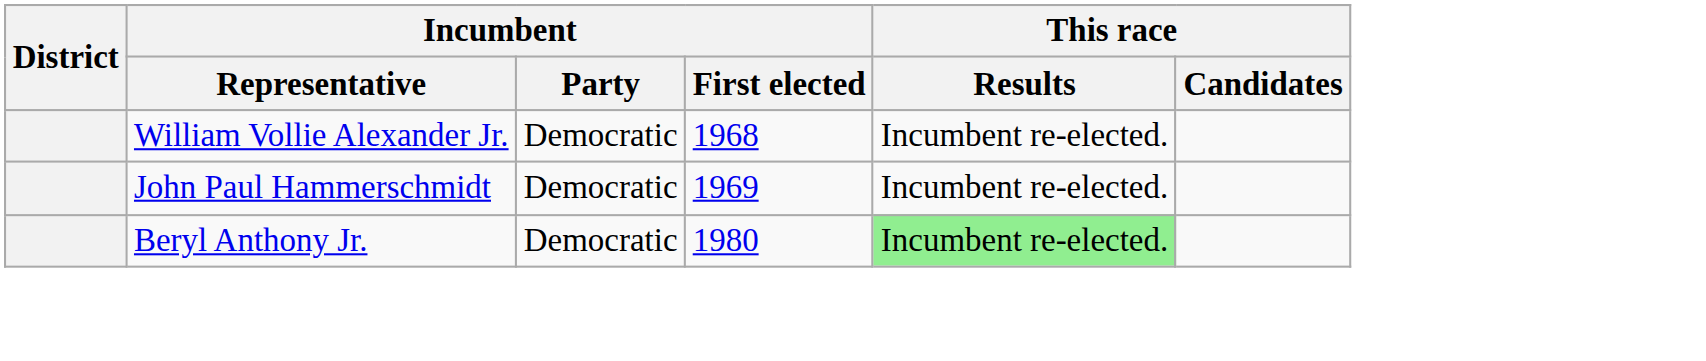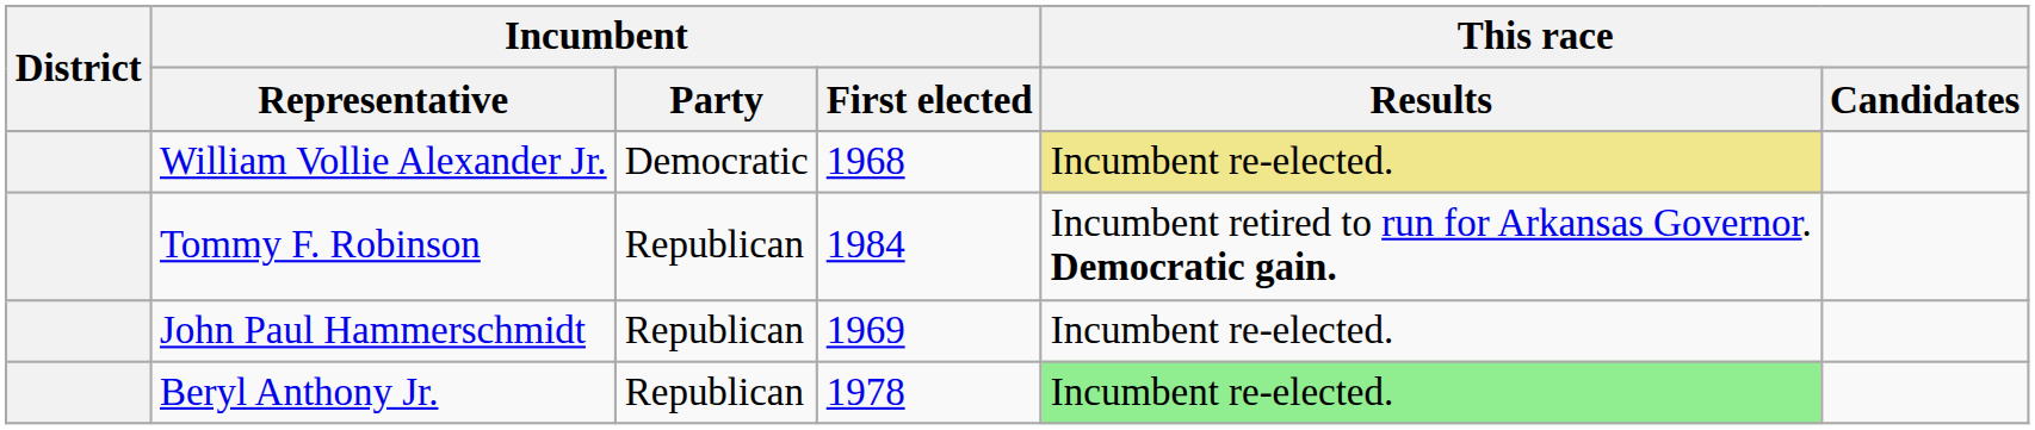William Vollie Alexander Jr. | This race / Results: no background -> khaki background
+ row: Tommy F. Robinson | Republican | 1984 | Incumbent retired to run for Arkansas Governor. Democratic gain.
John Paul Hammerschmidt | Incumbent / Party: Democratic -> Republican
Beryl Anthony Jr. | Incumbent / Party: Democratic -> Republican
Beryl Anthony Jr. | Incumbent / First elected: 1980 -> 1978
